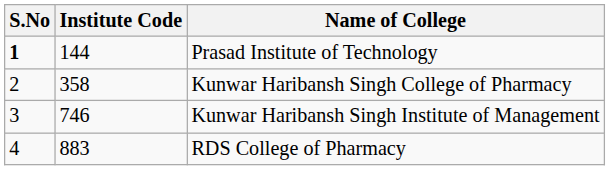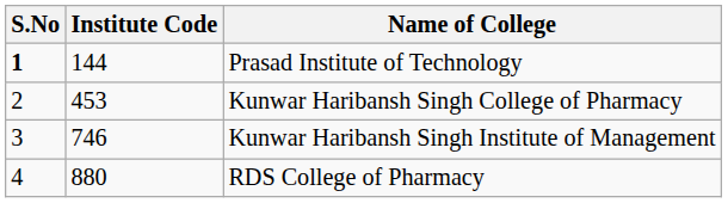Kunwar Haribansh Singh College of Pharmacy | Institute Code: 358 -> 453
RDS College of Pharmacy | Institute Code: 883 -> 880
